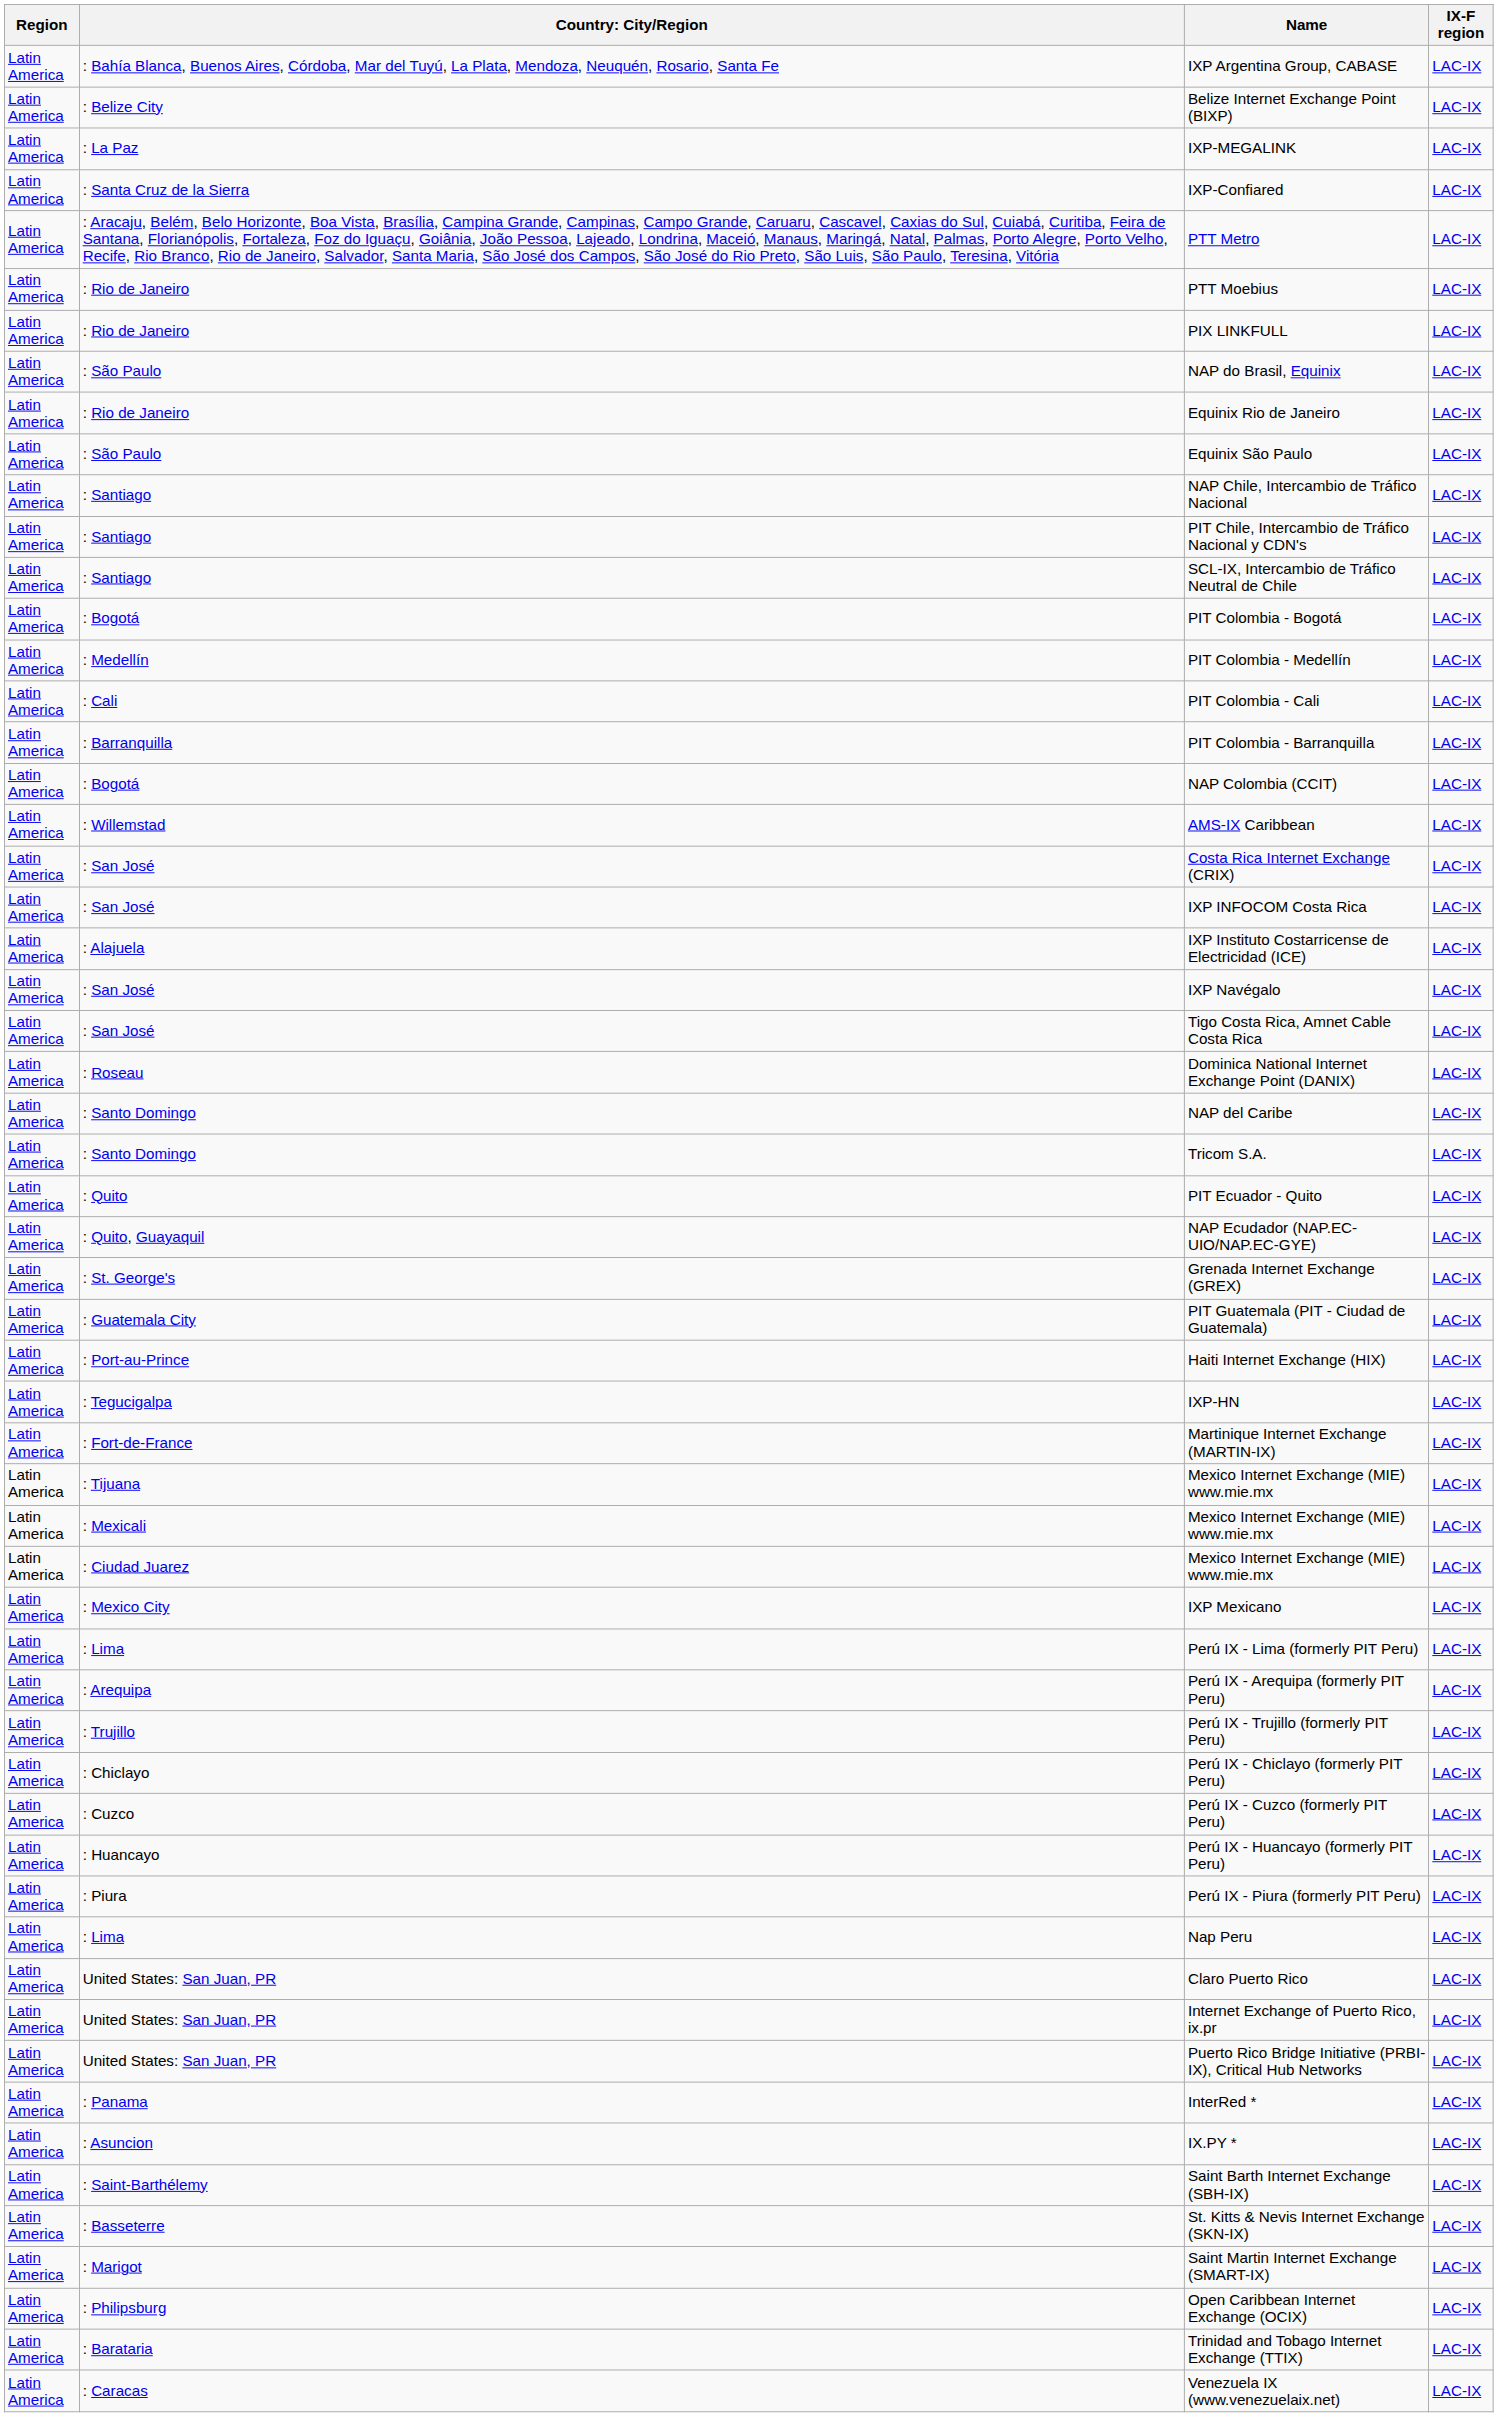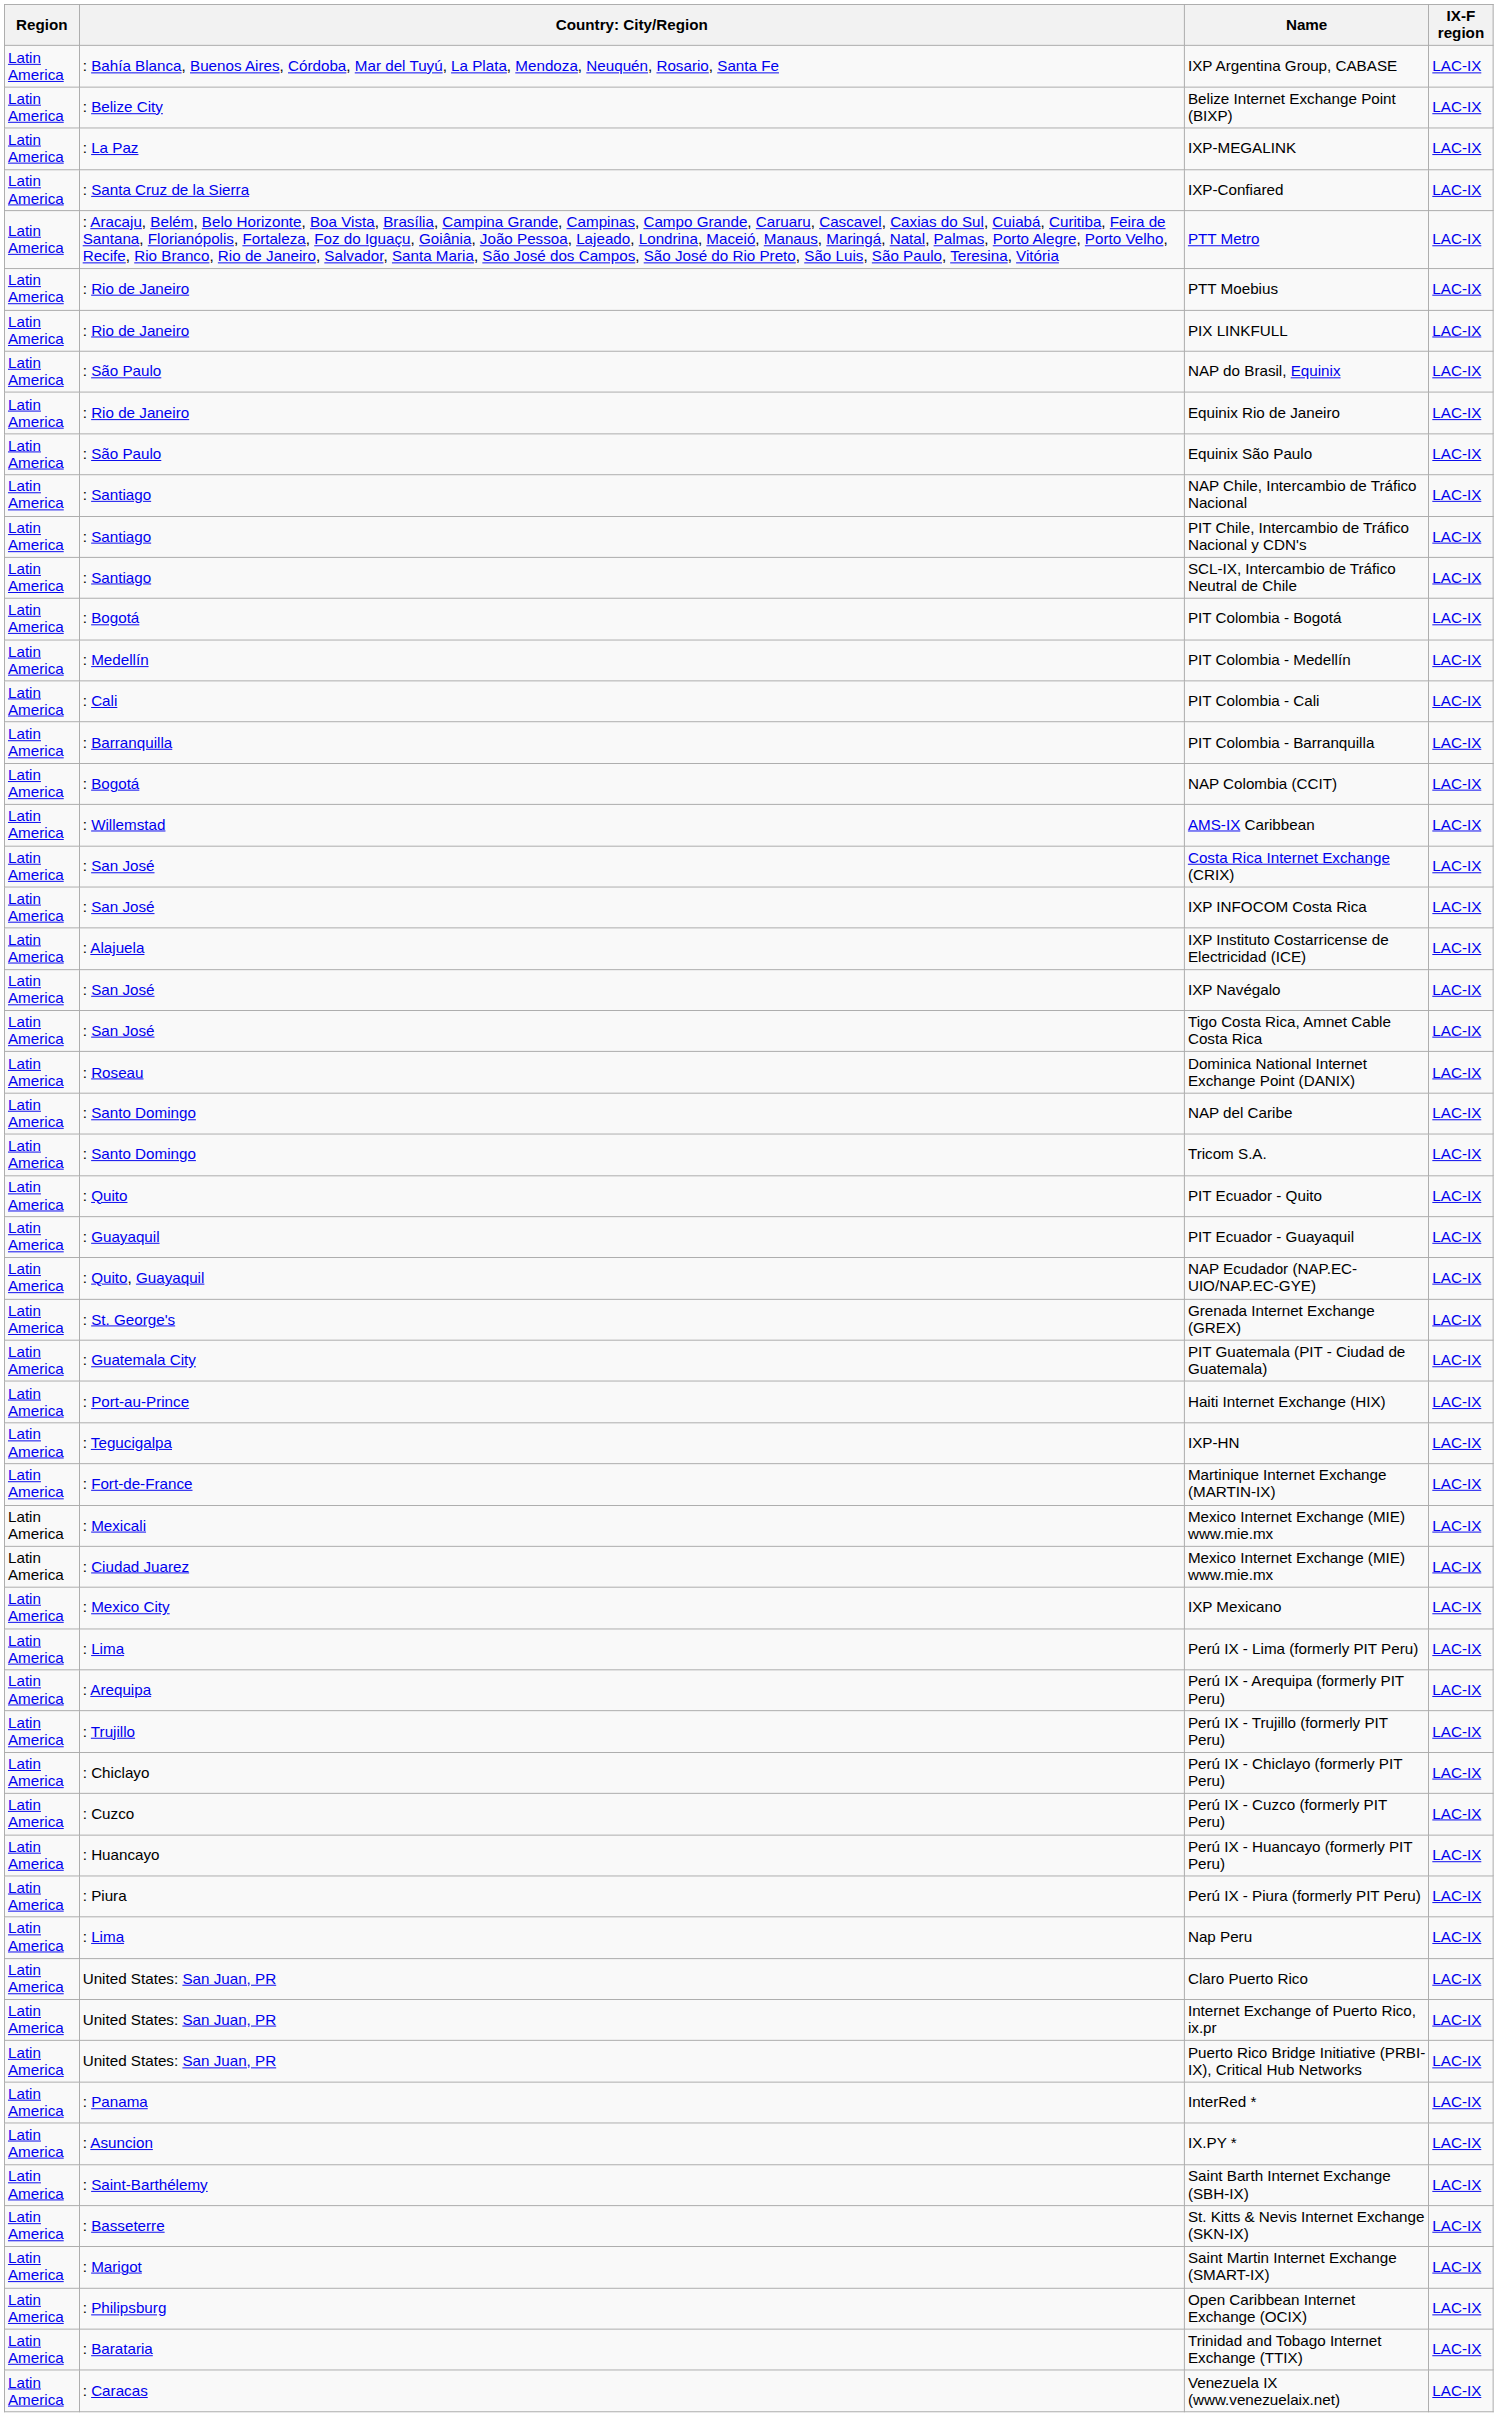+ row: Latin America | : Guayaquil | PIT Ecuador - Guayaquil | LAC-IX
- row: Latin America | : Tijuana | Mexico Internet Exchange (MIE) www.mie.mx | LAC-IX
